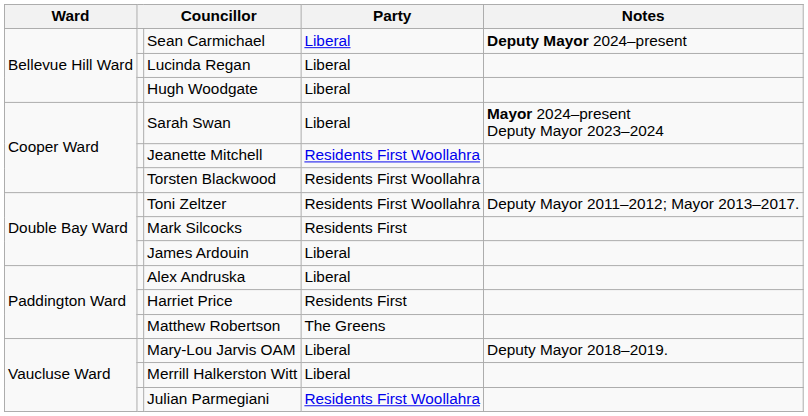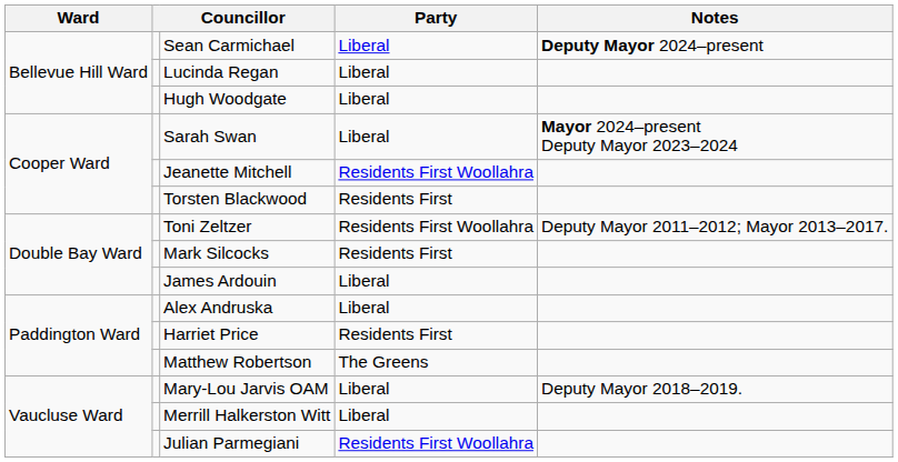Torsten Blackwood | Party: Residents First Woollahra -> Residents First
